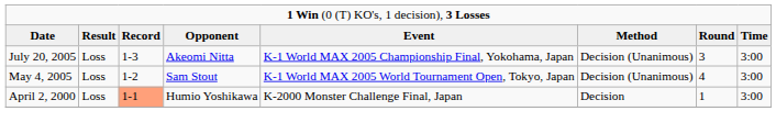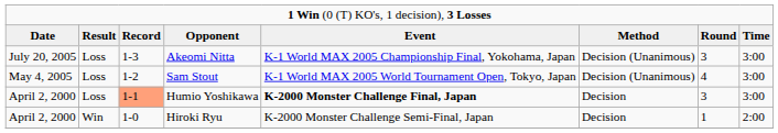Humio Yoshikawa | column 5: normal -> bold
Humio Yoshikawa | column 7: 1 -> 3
+ row: April 2, 2000 | Win | 1-0 | Hiroki Ryu | K-2000 Monster Challenge Semi-Final, Japan | Decision | 1 | 2:00
